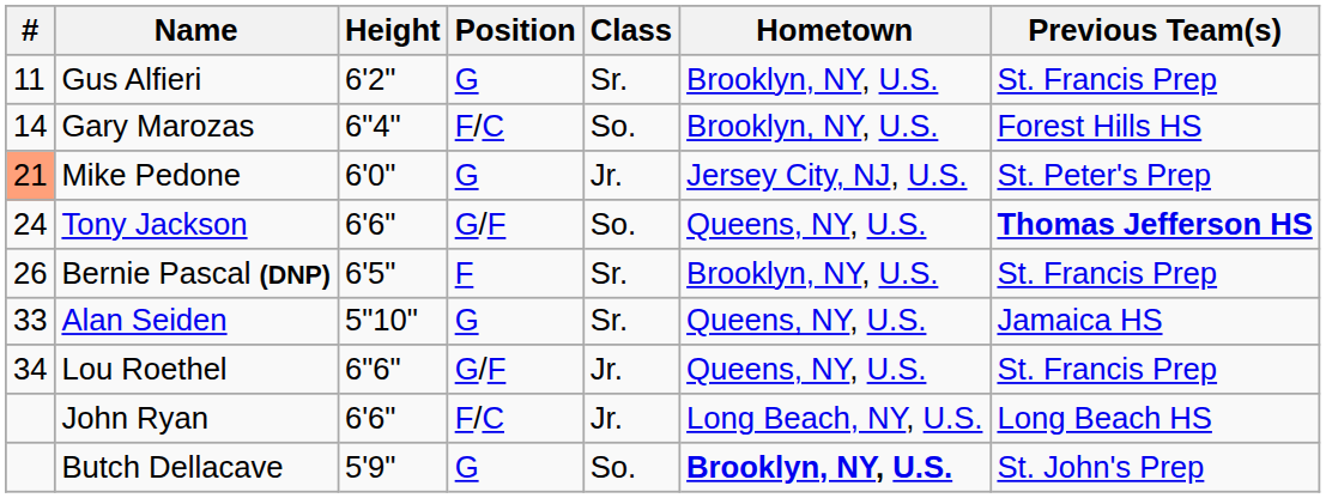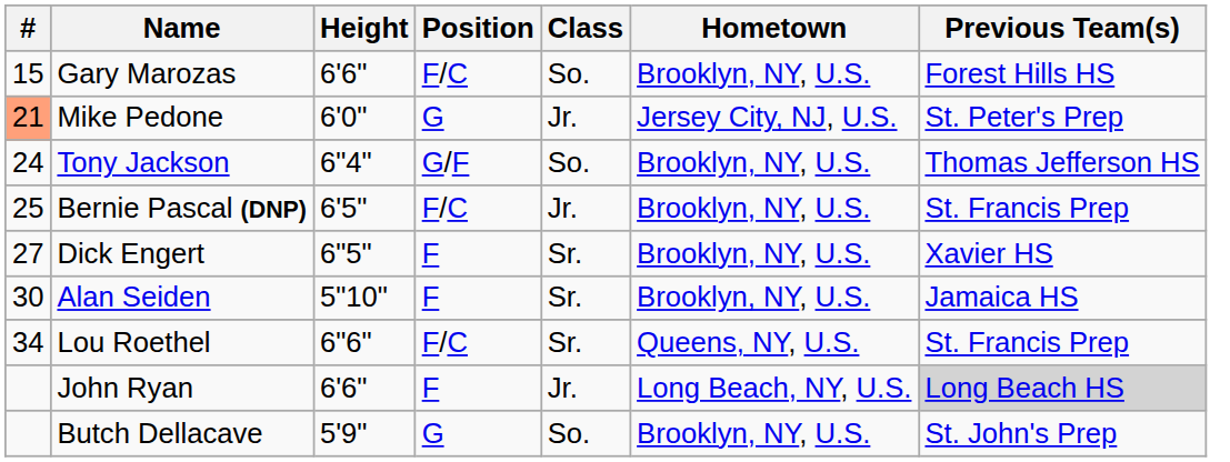- row: 11 | Gus Alfieri | 6'2" | G | Sr. | Brooklyn, NY, U.S. | St. Francis Prep
Gary Marozas | #: 14 -> 15
Gary Marozas | Height: 6"4" -> 6'6"
Tony Jackson | Height: 6'6" -> 6"4"
Tony Jackson | Hometown: Queens, NY, U.S. -> Brooklyn, NY, U.S.
Tony Jackson | Previous Team(s): bold -> normal
Bernie Pascal (DNP) | #: 26 -> 25
Bernie Pascal (DNP) | Position: F -> F/C
Bernie Pascal (DNP) | Class: Sr. -> Jr.
+ row: 27 | Dick Engert | 6"5" | F | Sr. | Brooklyn, NY, U.S. | Xavier HS
Alan Seiden | #: 33 -> 30
Alan Seiden | Position: G -> F
Alan Seiden | Hometown: Queens, NY, U.S. -> Brooklyn, NY, U.S.
Lou Roethel | Position: G/F -> F/C
Lou Roethel | Class: Jr. -> Sr.
John Ryan | Position: F/C -> F
John Ryan | Previous Team(s): no background -> lightgrey background
Butch Dellacave | Hometown: bold -> normal
